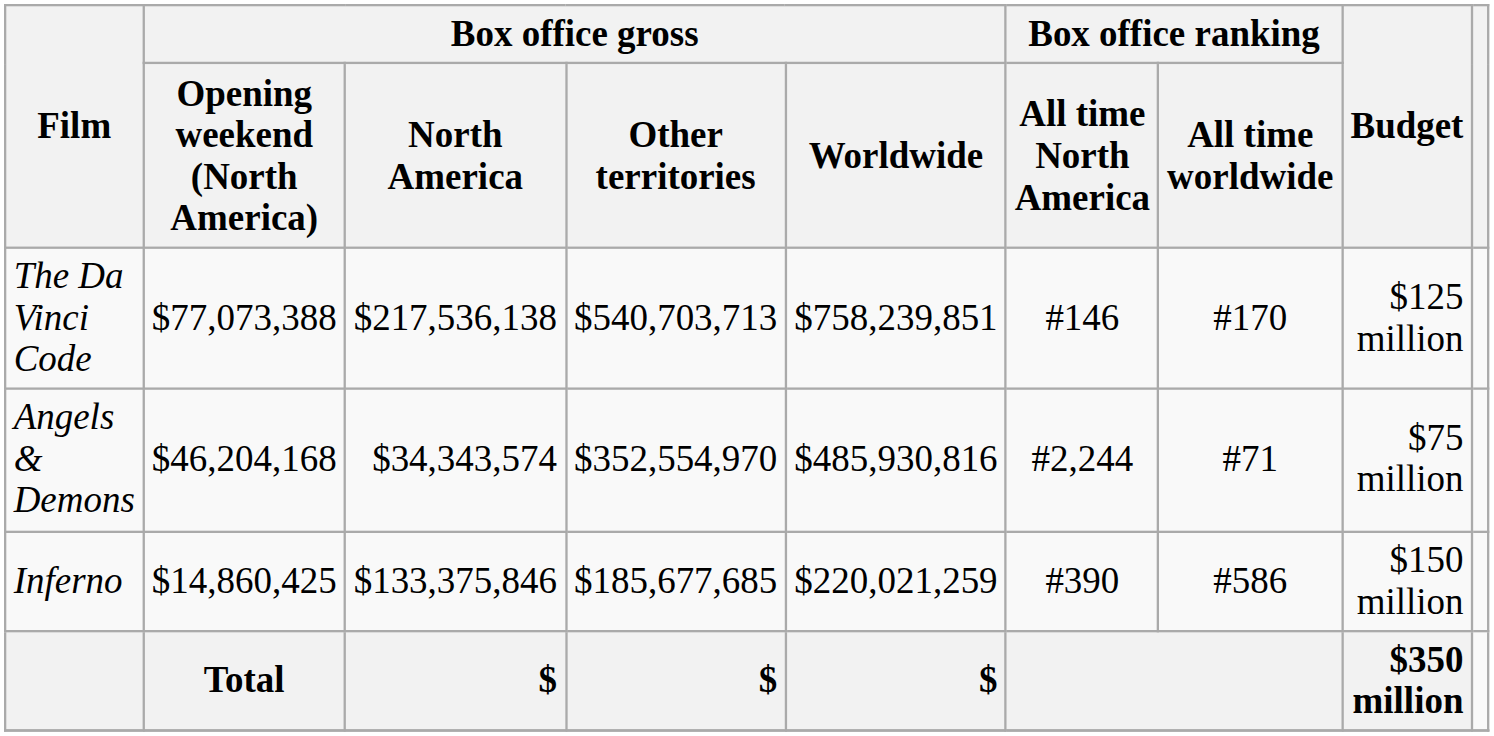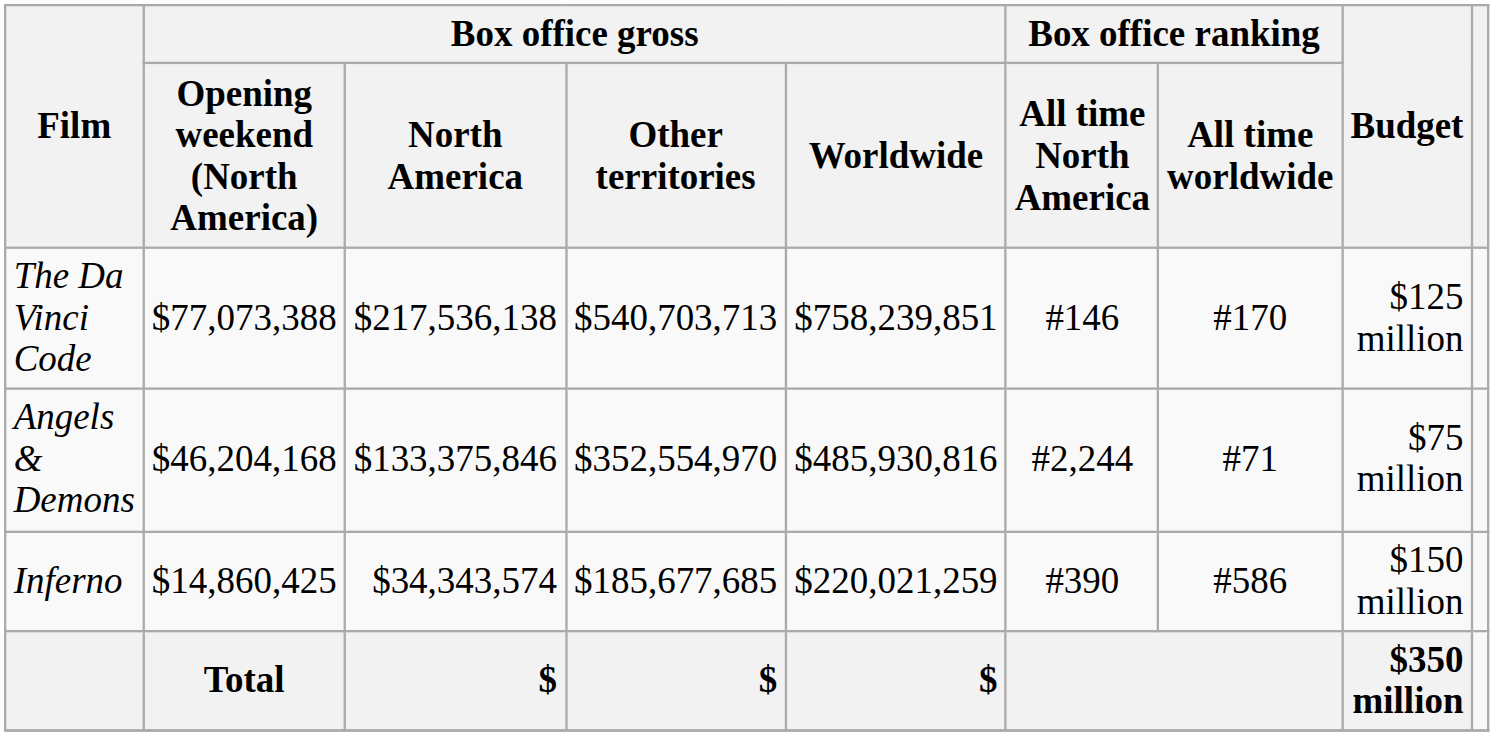Angels & Demons | Box office gross / North America: $34,343,574 -> $133,375,846
Inferno | Box office gross / North America: $133,375,846 -> $34,343,574
